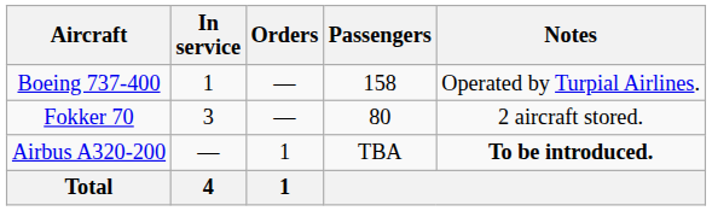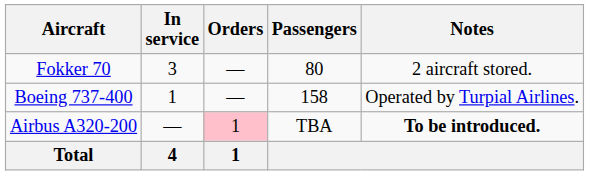rows swapped: Boeing 737-400 <-> Fokker 70
Airbus A320-200 | Orders: no background -> pink background
